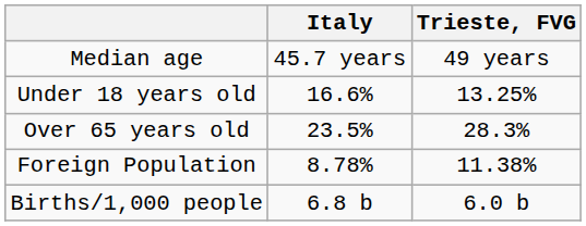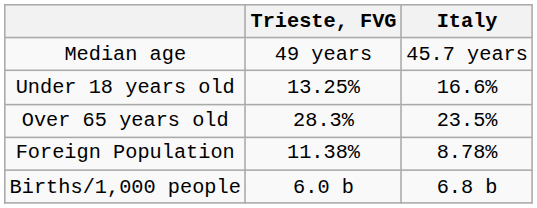columns swapped: Trieste, FVG <-> Italy
